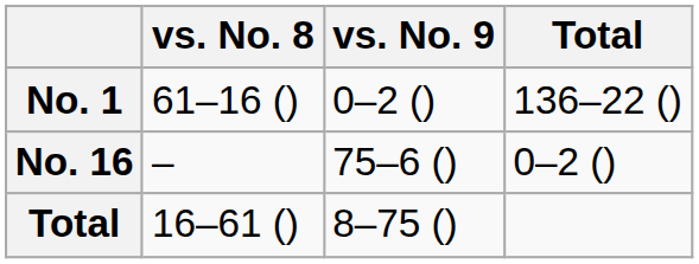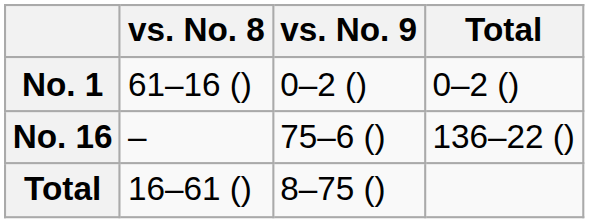No. 1 | Total: 136–22 () -> 0–2 ()
No. 16 | Total: 0–2 () -> 136–22 ()
